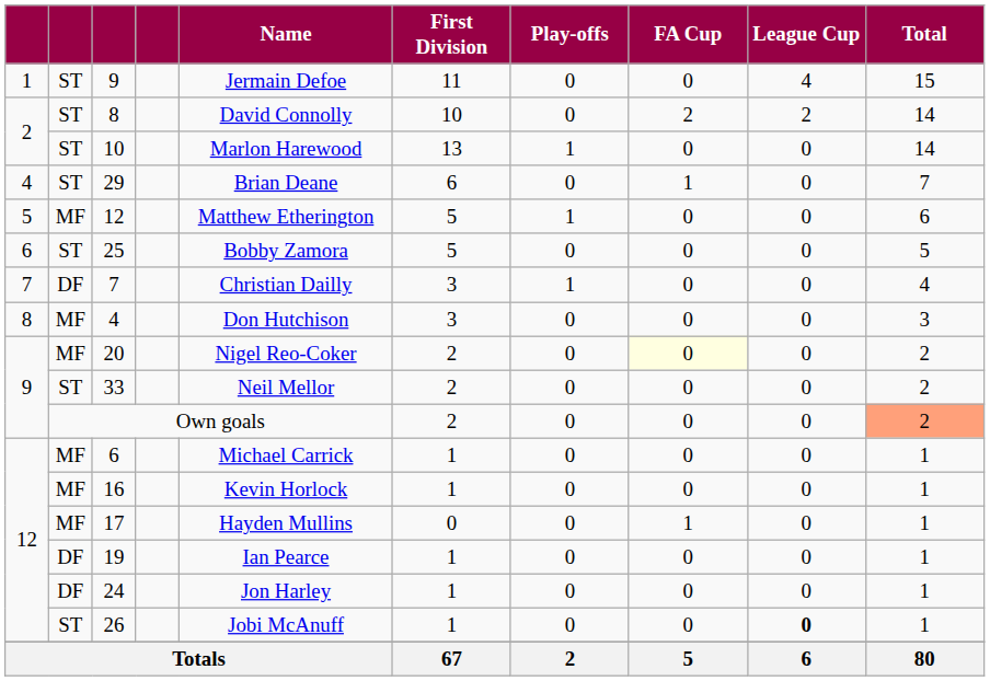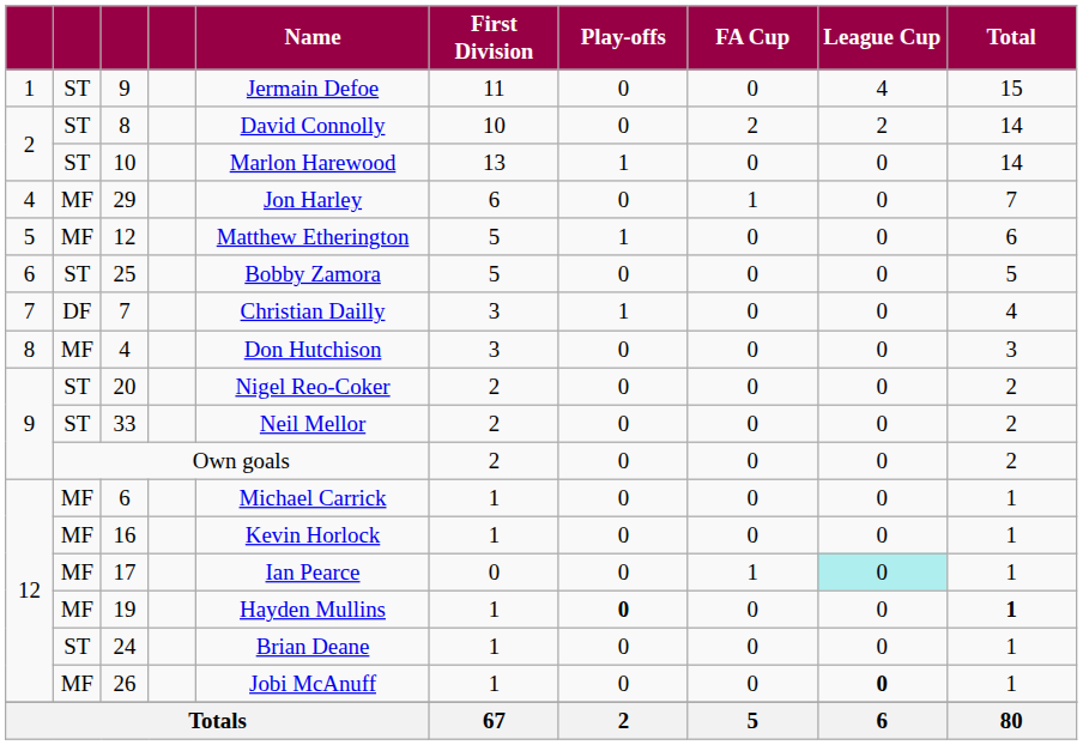29 | column 2: ST -> MF
29 | Name: Brian Deane -> Jon Harley
20 | column 2: MF -> ST
20 | FA Cup: lightyellow background -> no background
Own goals | Total: lightsalmon background -> no background
17 | Name: Hayden Mullins -> Ian Pearce
17 | League Cup: no background -> paleturquoise background
19 | column 2: DF -> MF
19 | Name: Ian Pearce -> Hayden Mullins
19 | Play-offs: normal -> bold
19 | Total: normal -> bold
24 | column 2: DF -> ST
24 | Name: Jon Harley -> Brian Deane
26 | column 2: ST -> MF
